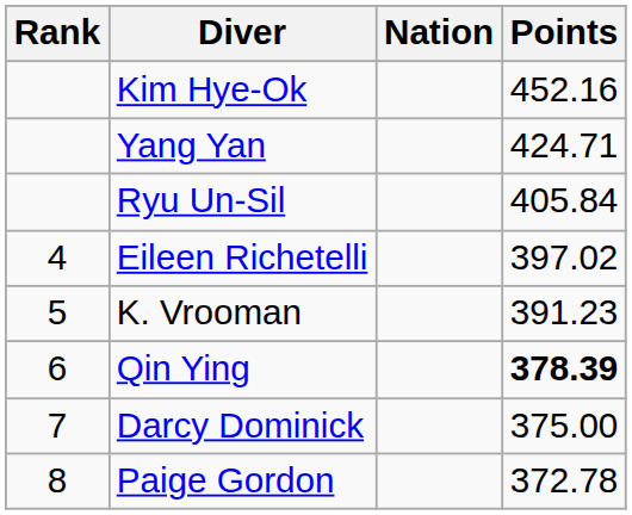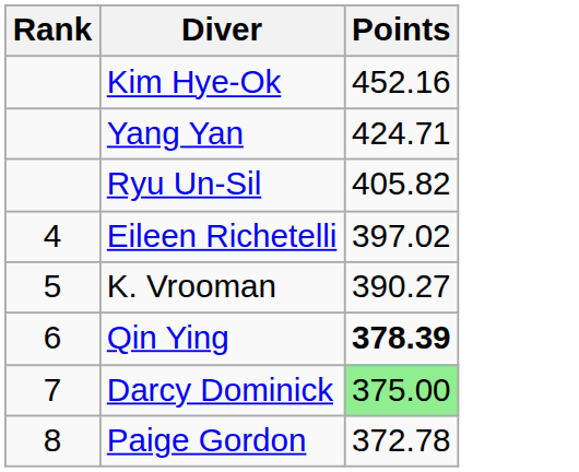- column: Nation
Ryu Un-Sil | Points: 405.84 -> 405.82
K. Vrooman | Points: 391.23 -> 390.27
Darcy Dominick | Points: no background -> lightgreen background
